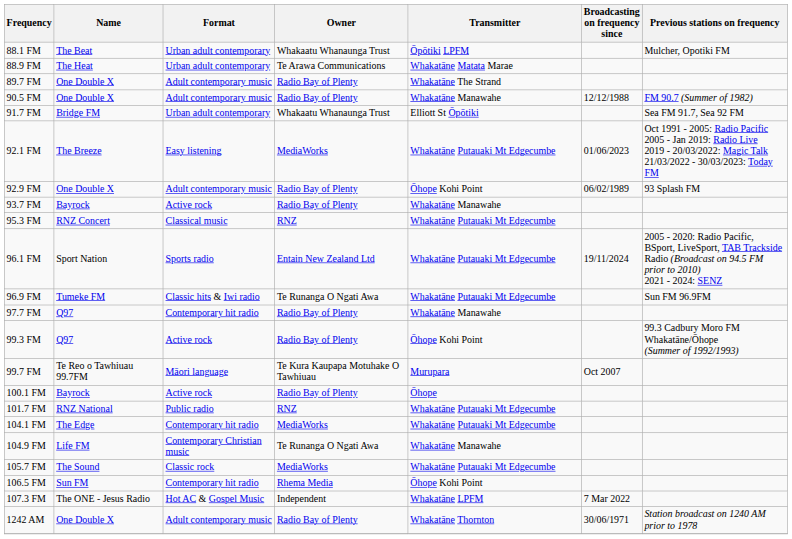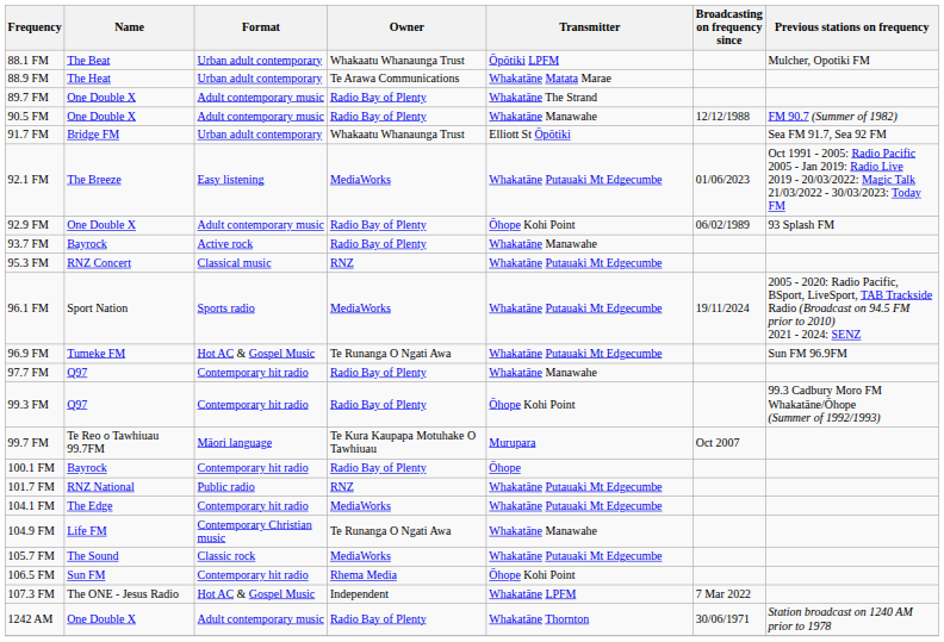96.1 FM | Owner: Entain New Zealand Ltd -> MediaWorks
96.9 FM | Format: Classic hits & Iwi radio -> Hot AC & Gospel Music
99.3 FM | Format: Active rock -> Contemporary hit radio
100.1 FM | Format: Active rock -> Contemporary hit radio
